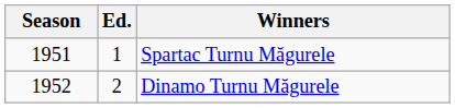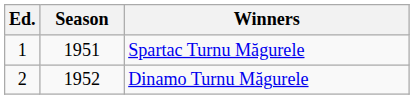columns swapped: Ed. <-> Season
